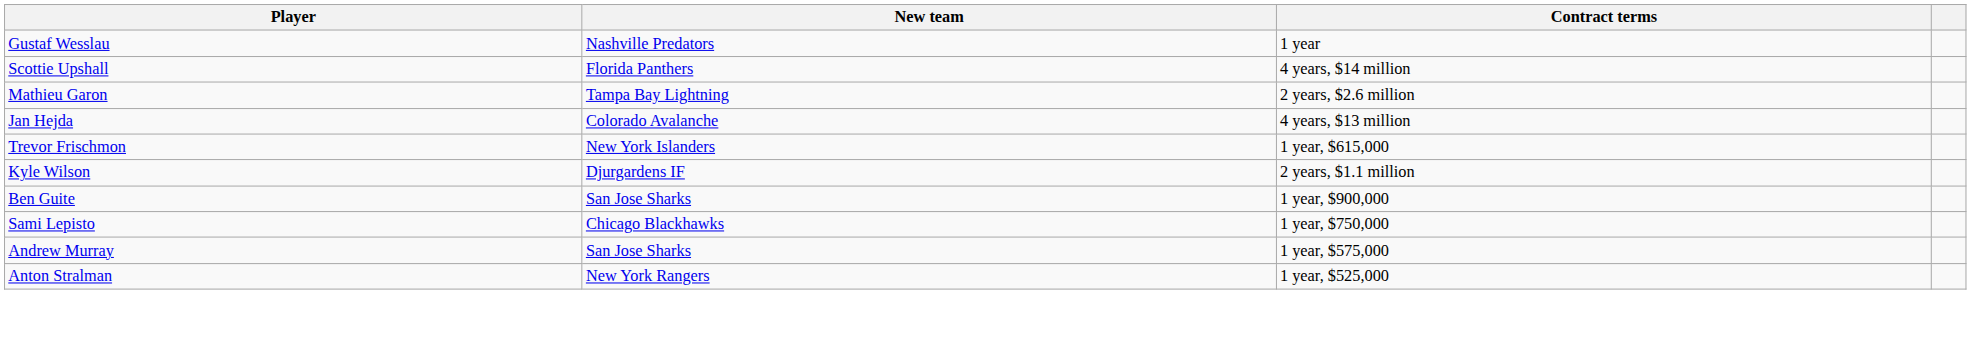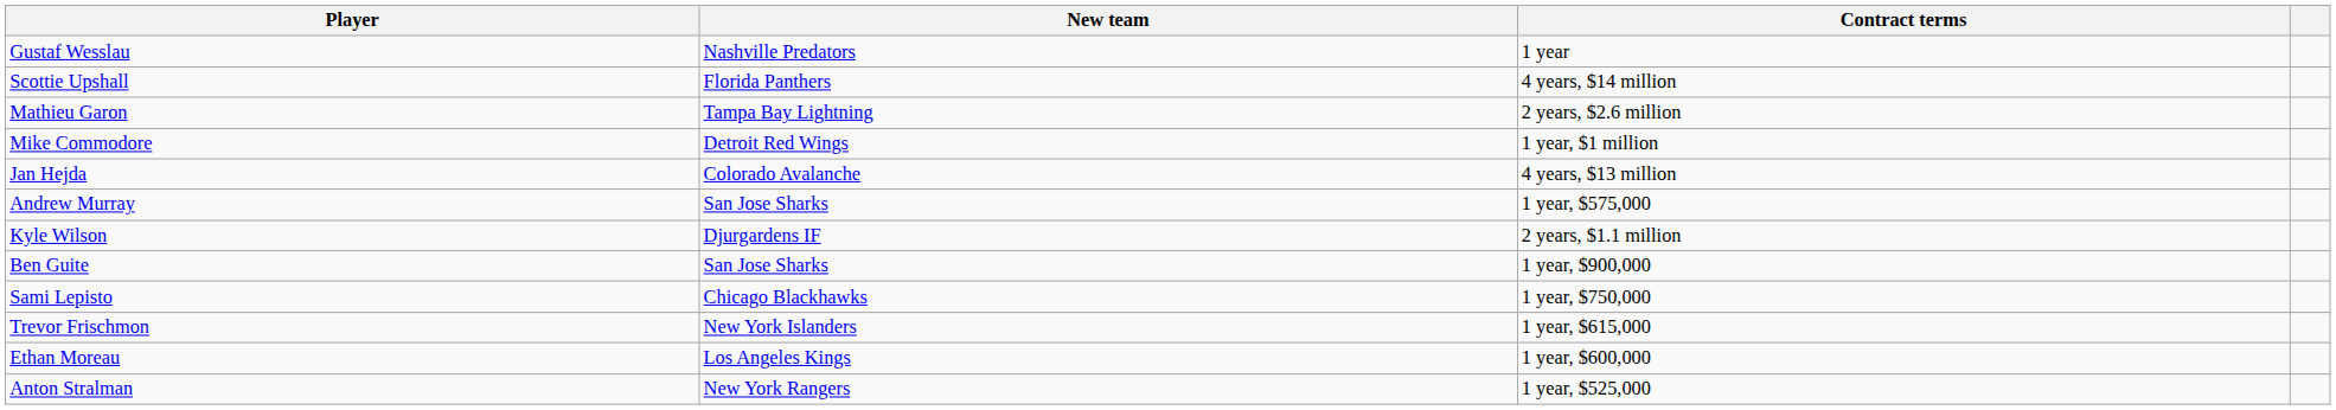+ row: Mike Commodore | Detroit Red Wings | 1 year, $1 million
rows swapped: Trevor Frischmon <-> Andrew Murray
+ row: Ethan Moreau | Los Angeles Kings | 1 year, $600,000
